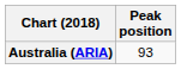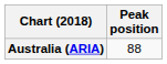Australia (ARIA) | Peak position: 93 -> 88
